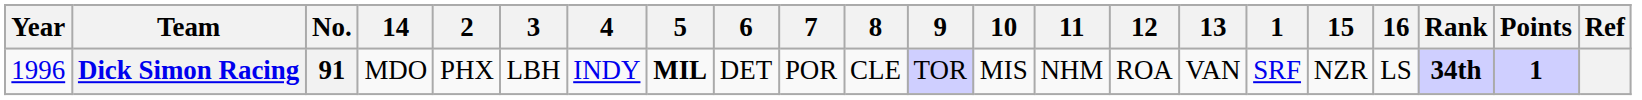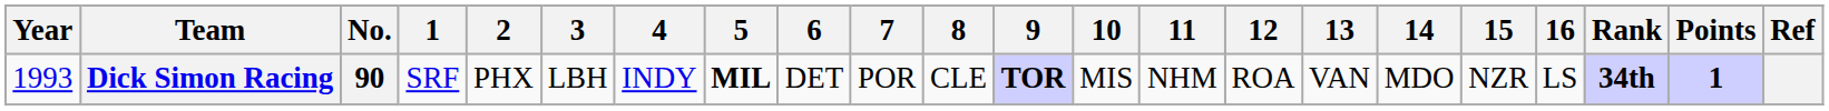columns swapped: 1 <-> 14
Dick Simon Racing | Year: 1996 -> 1993
Dick Simon Racing | No.: 91 -> 90
Dick Simon Racing | 9: normal -> bold
